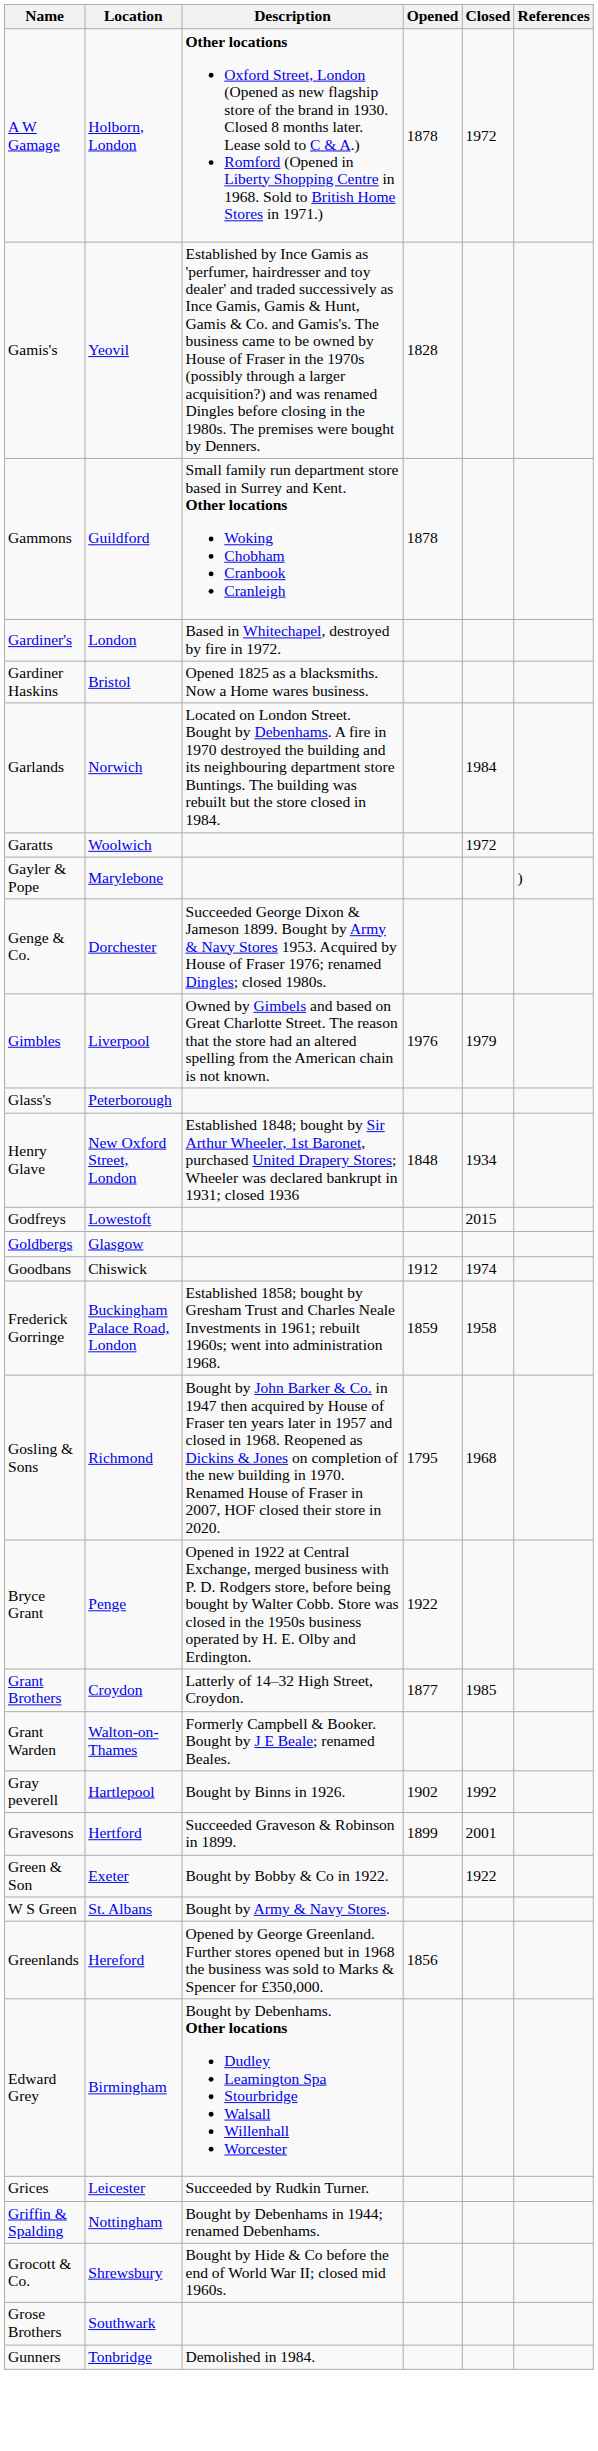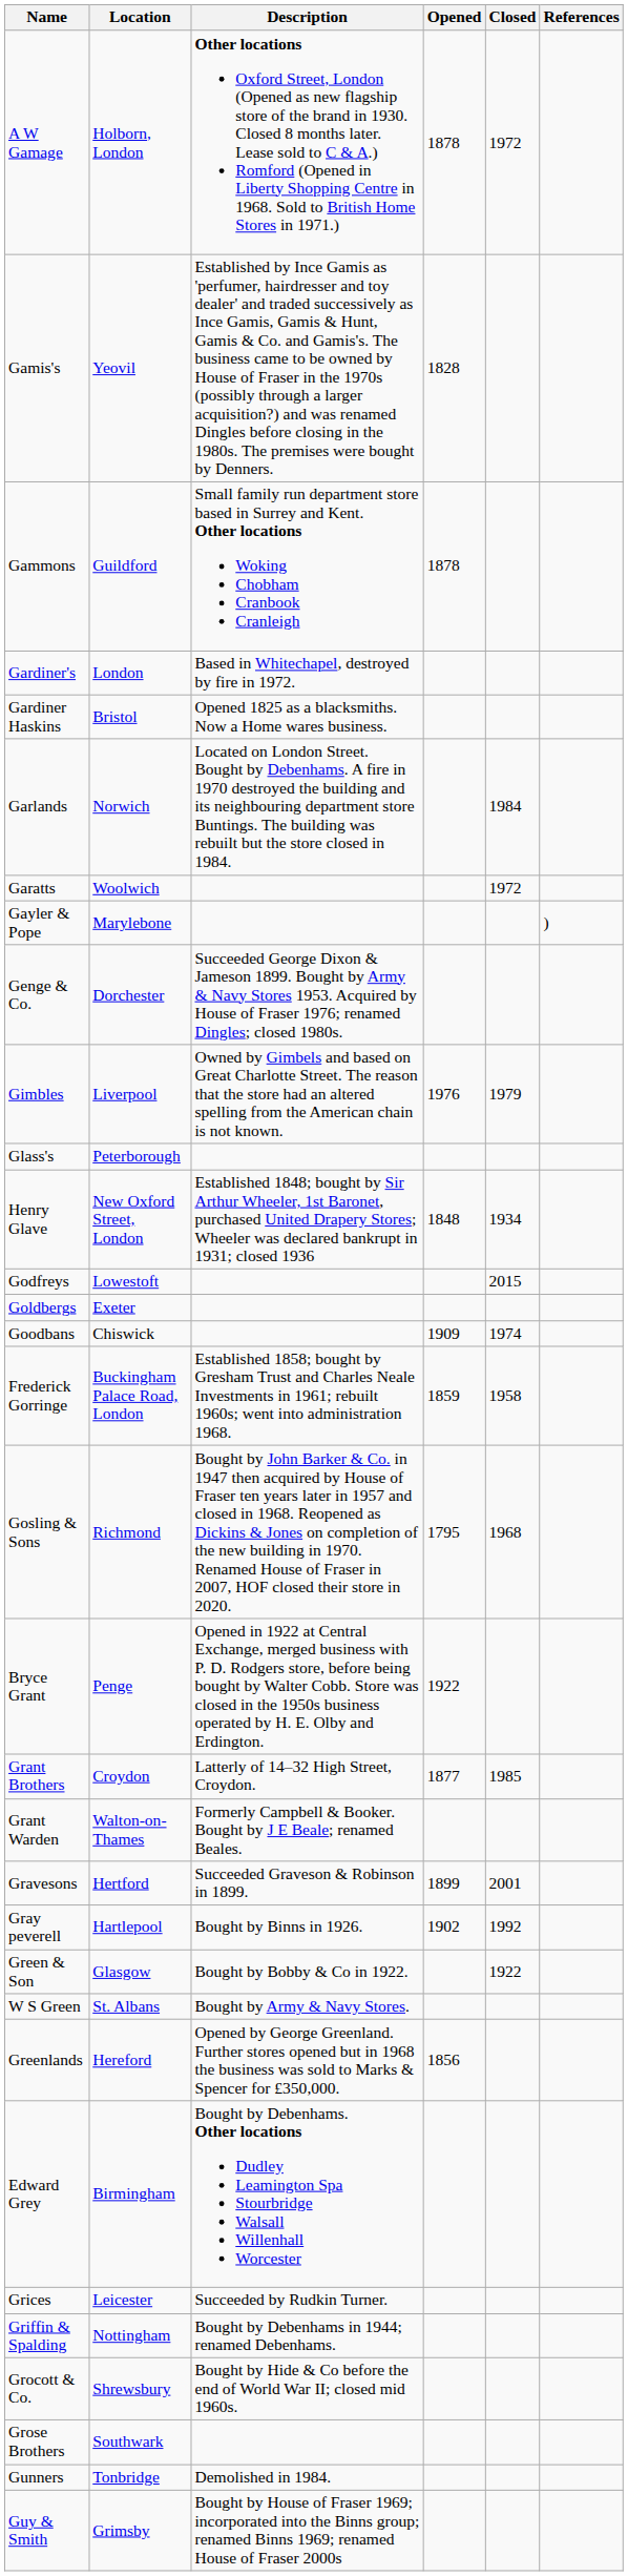Goldbergs | Location: Glasgow -> Exeter
Goodbans | Opened: 1912 -> 1909
rows swapped: Gravesons <-> Gray peverell
Green & Son | Location: Exeter -> Glasgow
+ row: Guy & Smith | Grimsby | Bought by House of Fraser 1969; incorporated into the Binns group; renamed Binns 1969; renamed House of Fraser 2000s
